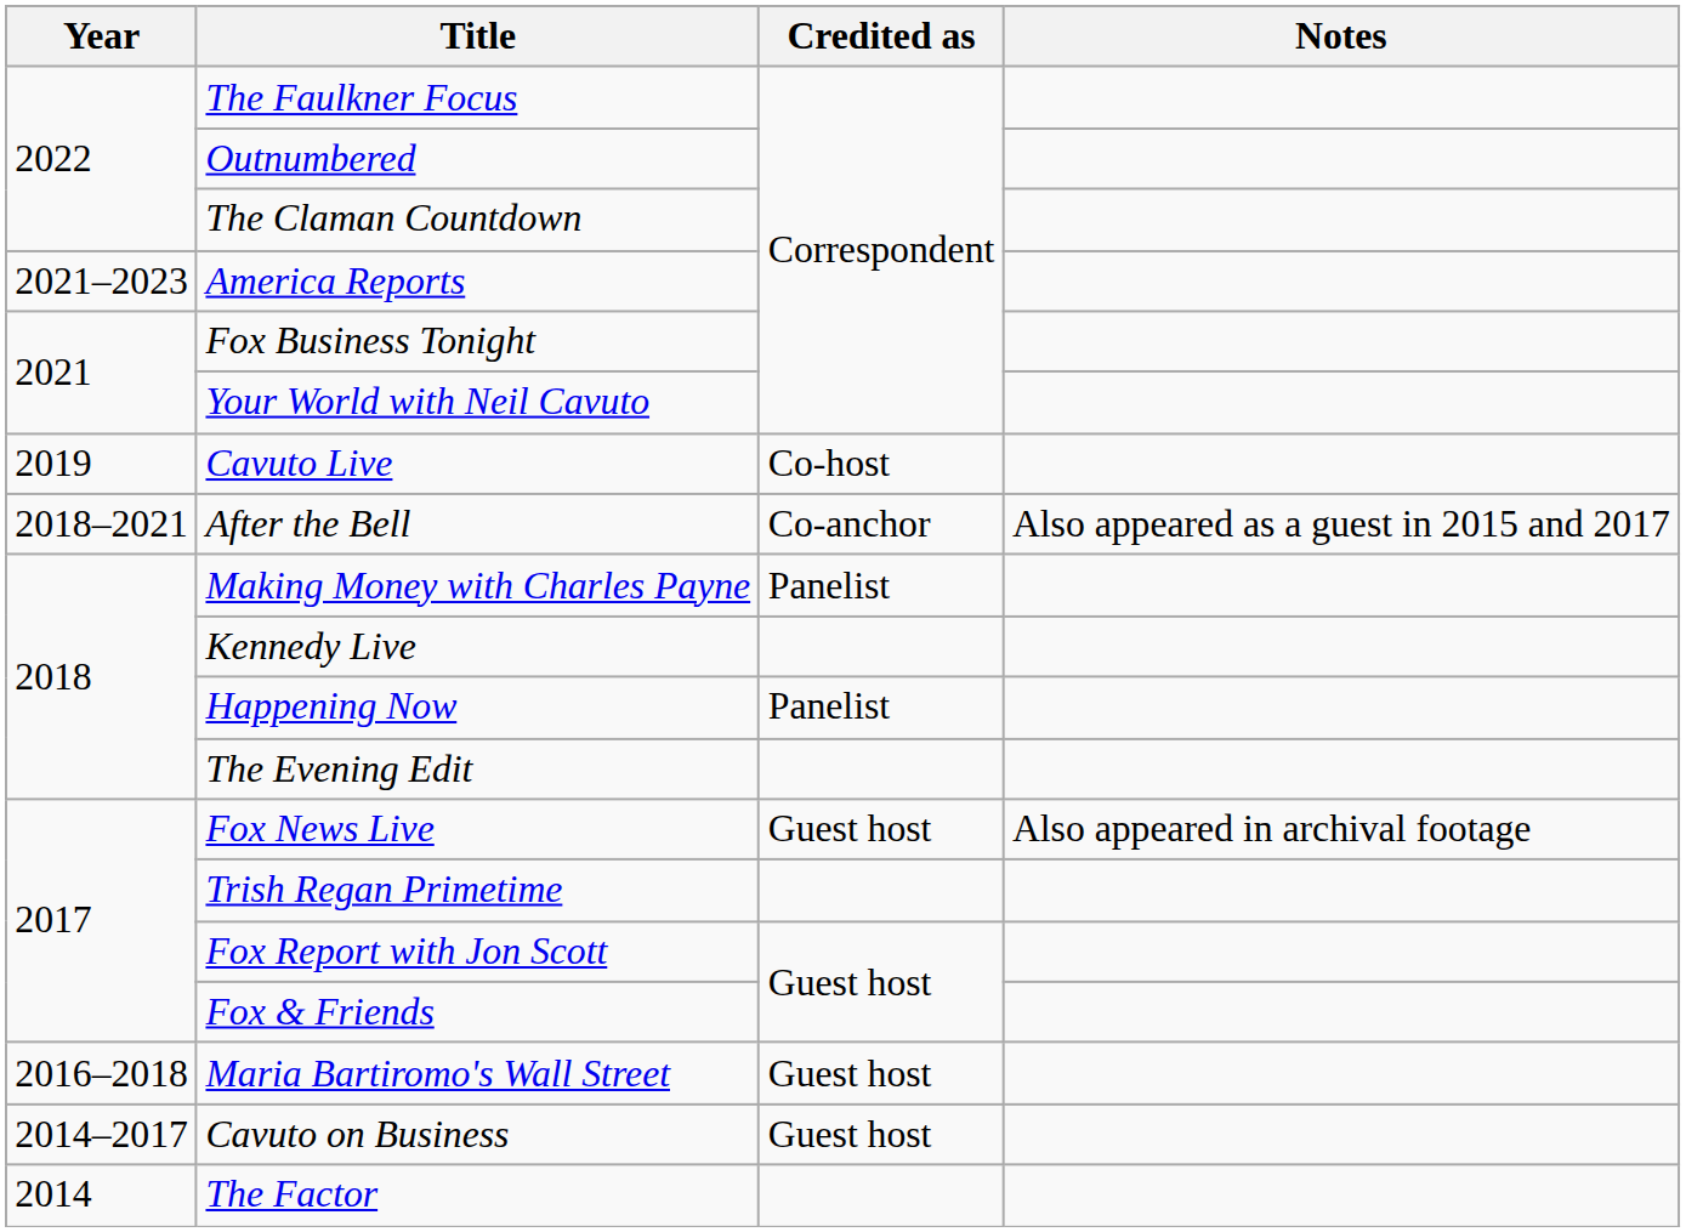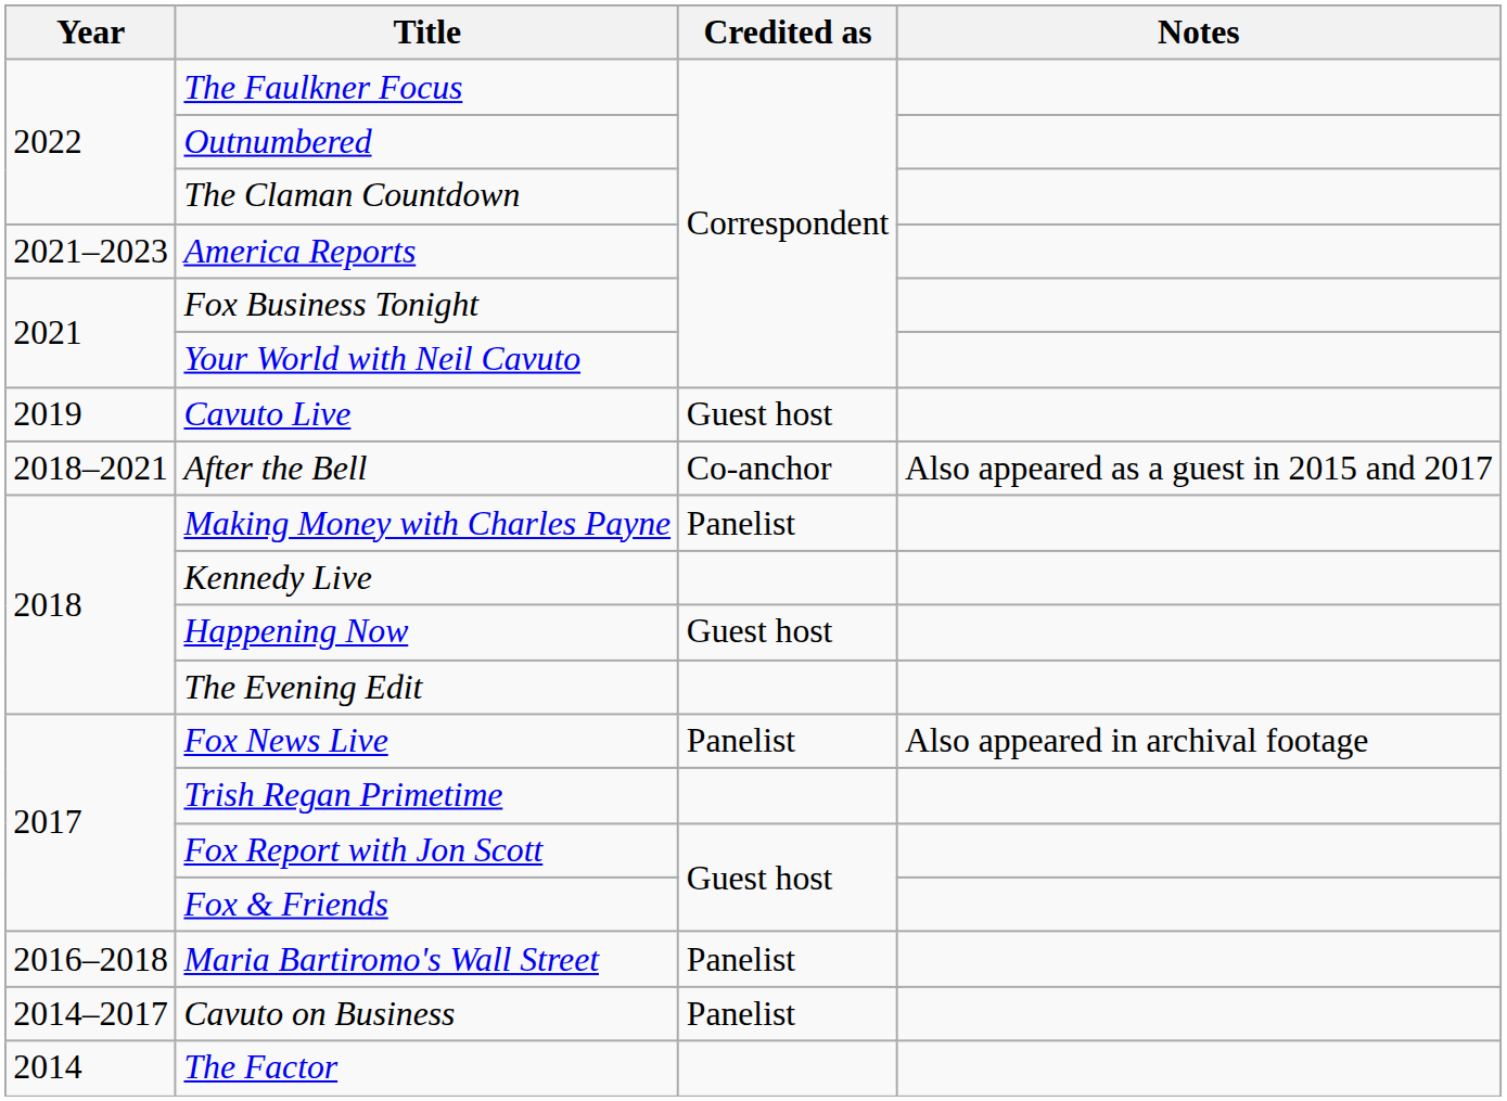Cavuto Live | Credited as: Co-host -> Guest host
Happening Now | Credited as: Panelist -> Guest host
Fox News Live | Credited as: Guest host -> Panelist
Maria Bartiromo's Wall Street | Credited as: Guest host -> Panelist
Cavuto on Business | Credited as: Guest host -> Panelist
